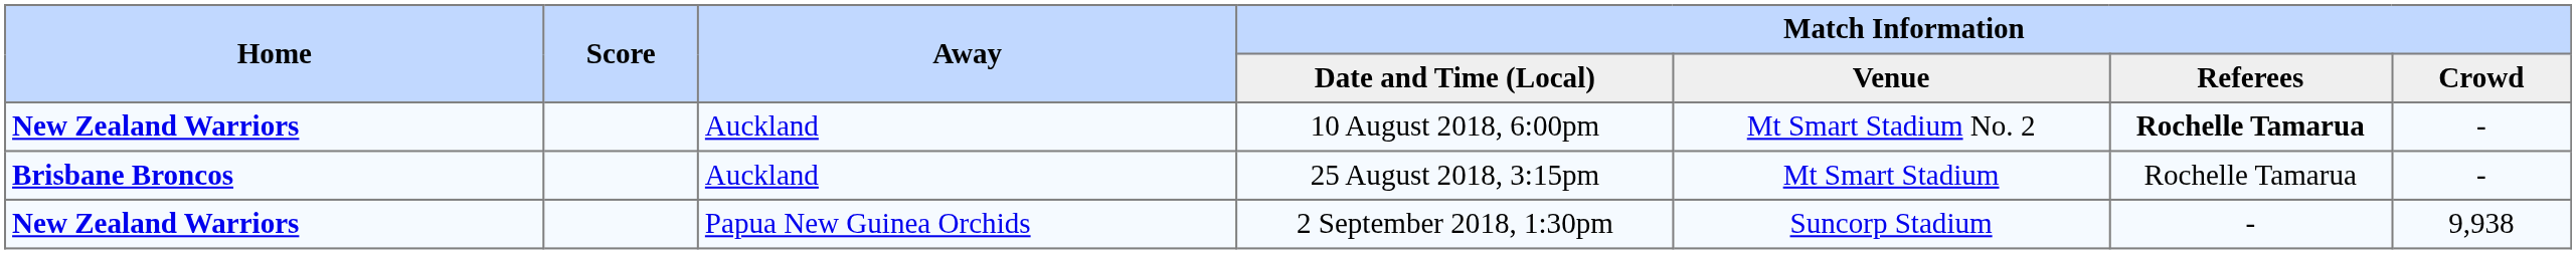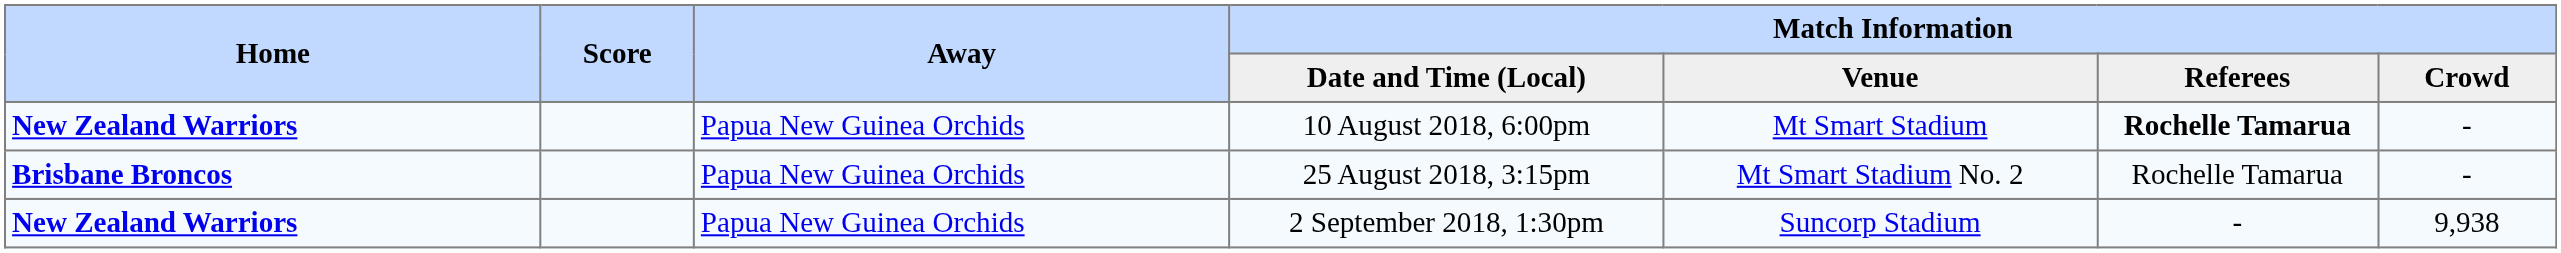10 August 2018, 6:00pm | Away: Auckland -> Papua New Guinea Orchids
10 August 2018, 6:00pm | Match Information / Venue: Mt Smart Stadium No. 2 -> Mt Smart Stadium
25 August 2018, 3:15pm | Away: Auckland -> Papua New Guinea Orchids
25 August 2018, 3:15pm | Match Information / Venue: Mt Smart Stadium -> Mt Smart Stadium No. 2
